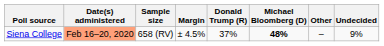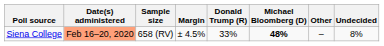Siena College | Donald Trump (R): 37% -> 33%
Siena College | Undecided: 9% -> 8%
